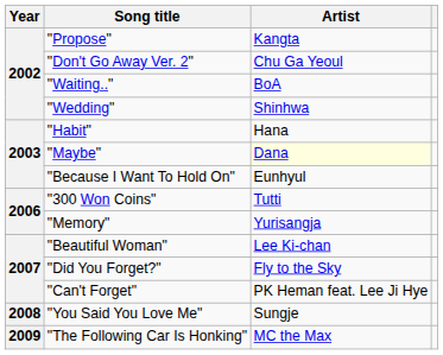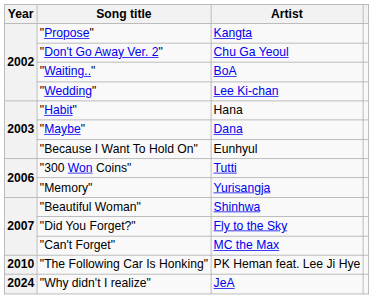"Wedding" | Artist: Shinhwa -> Lee Ki-chan
"Maybe" | Artist: lightyellow background -> no background
"Beautiful Woman" | Artist: Lee Ki-chan -> Shinhwa
"Can't Forget" | Artist: PK Heman feat. Lee Ji Hye -> MC the Max
- row: 2008 | "You Said You Love Me" | Sungje
"The Following Car Is Honking" | Year: 2009 -> 2010
"The Following Car Is Honking" | Artist: MC the Max -> PK Heman feat. Lee Ji Hye
+ row: 2024 | "Why didn't I realize" | JeA
